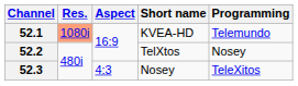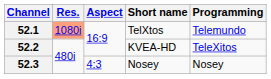52.1 | Short name: KVEA-HD -> TelXtos
52.2 | Short name: TelXtos -> KVEA-HD
52.2 | Programming: Nosey -> TeleXitos
52.3 | Programming: TeleXitos -> Nosey
